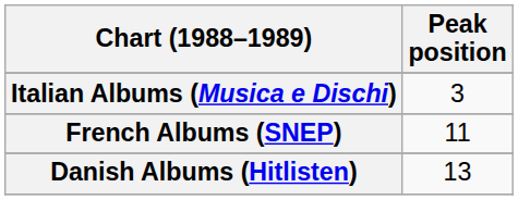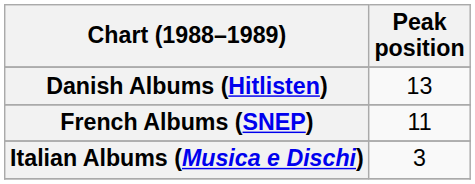rows swapped: Danish Albums (Hitlisten) <-> Italian Albums (Musica e Dischi)
